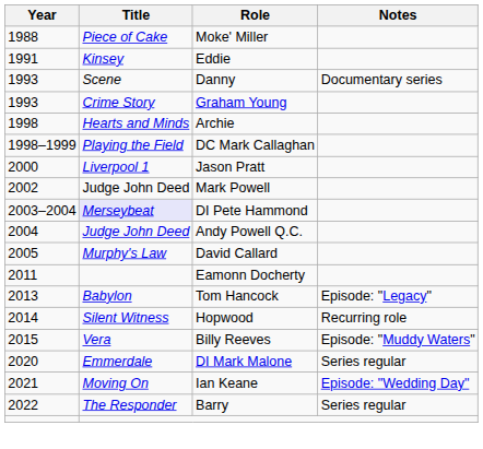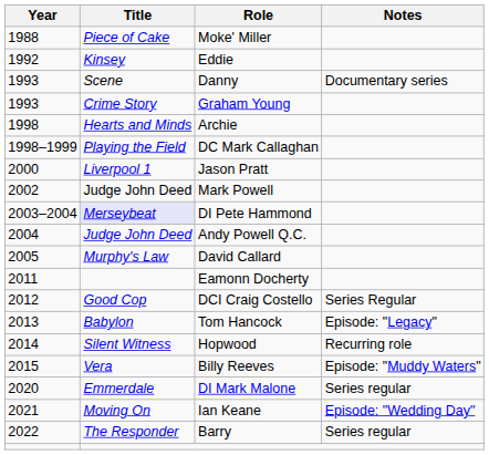Eddie | Year: 1991 -> 1992
+ row: 2012 | Good Cop | DCI Craig Costello | Series Regular
